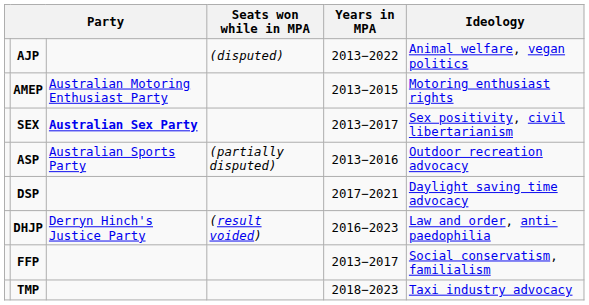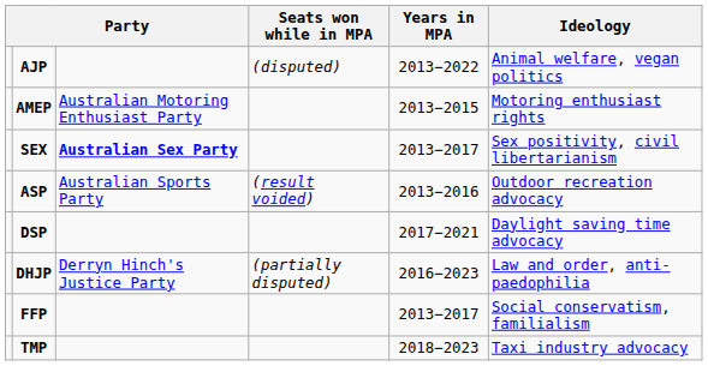ASP | Seats won while in MPA: (partially disputed) -> (result voided)
DHJP | Seats won while in MPA: (result voided) -> (partially disputed)
